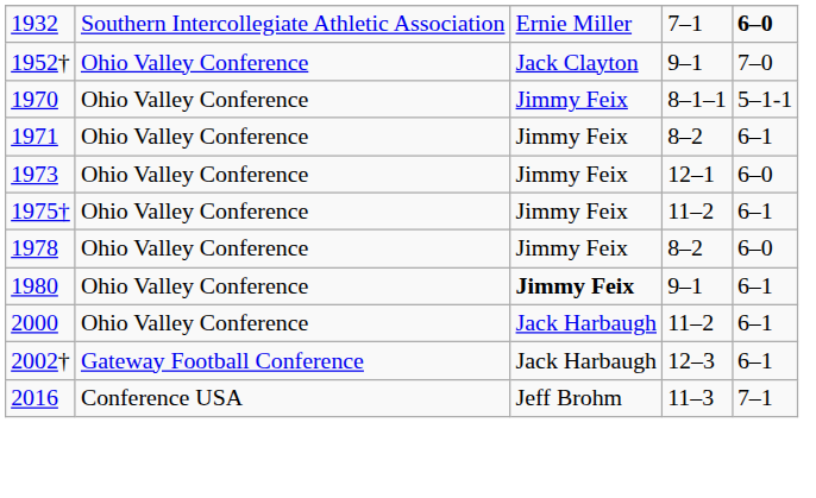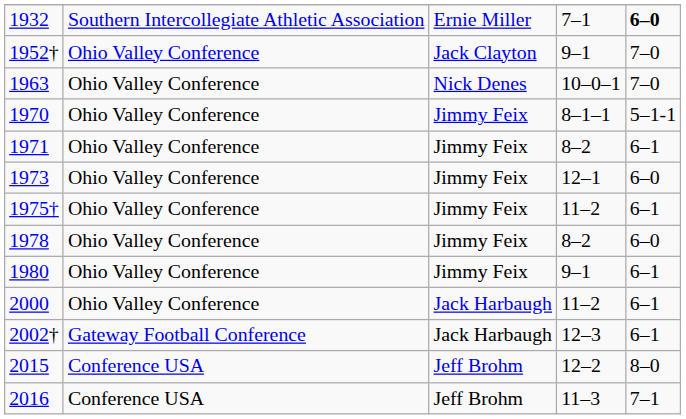+ row: 1963 | Ohio Valley Conference | Nick Denes | 10–0–1 | 7–0
1980 | column 3: bold -> normal
+ row: 2015 | Conference USA | Jeff Brohm | 12–2 | 8–0
